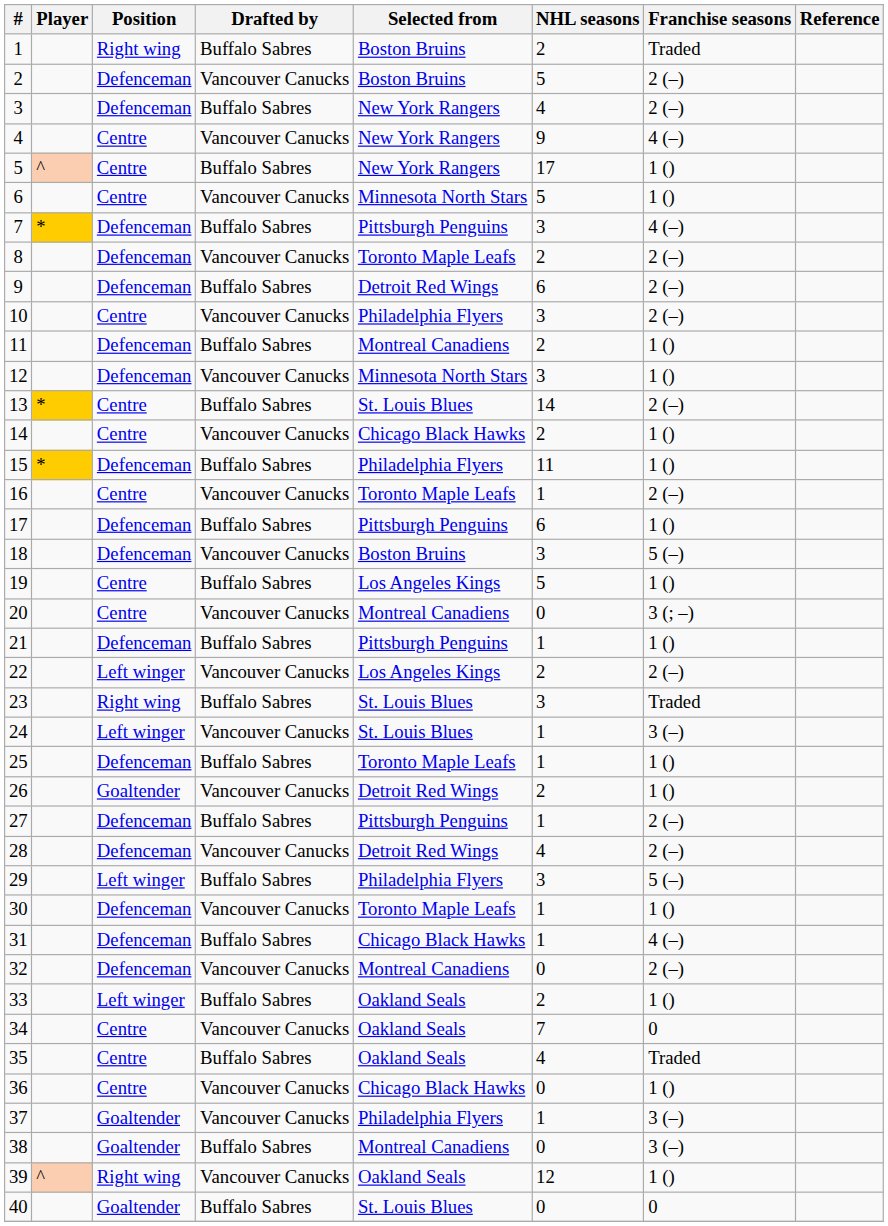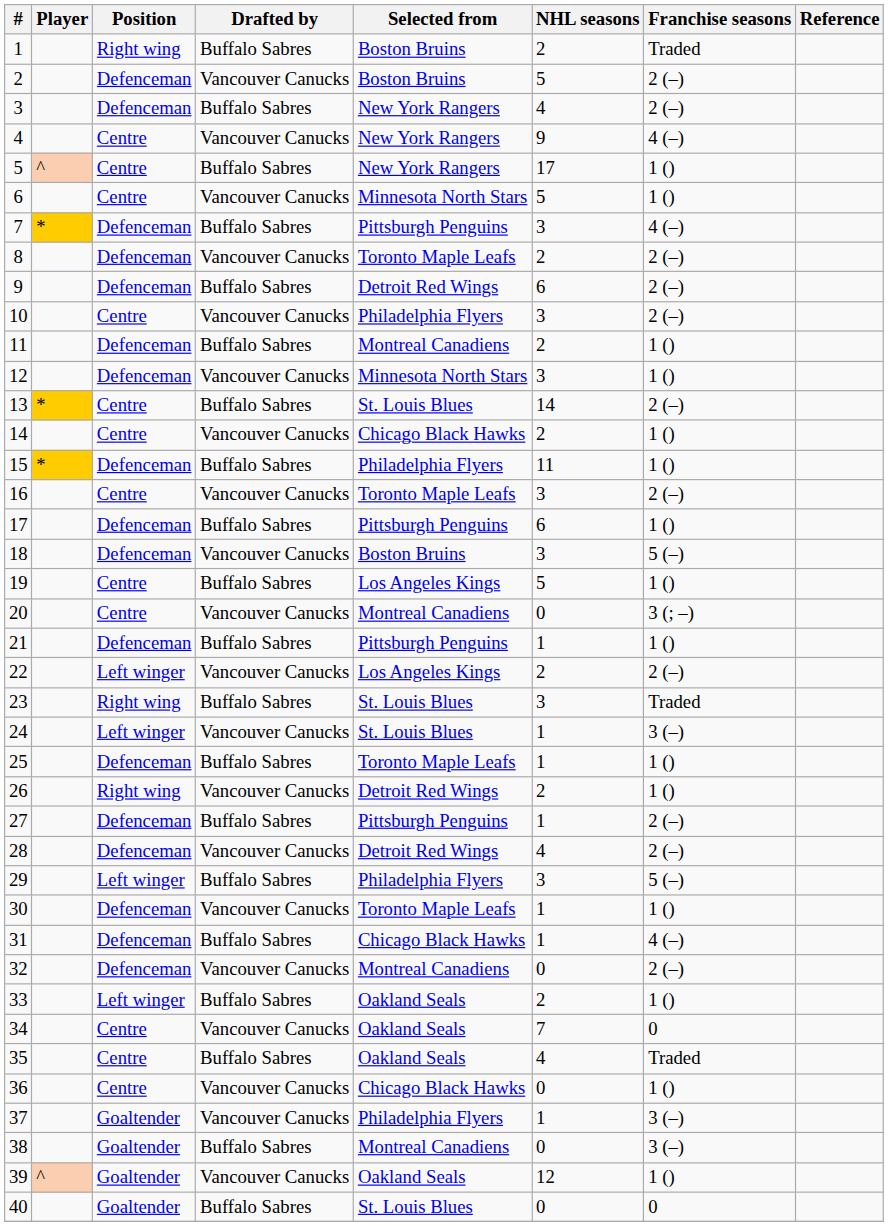16 | NHL seasons: 1 -> 3
26 | Position: Goaltender -> Right wing
39 | Position: Right wing -> Goaltender
